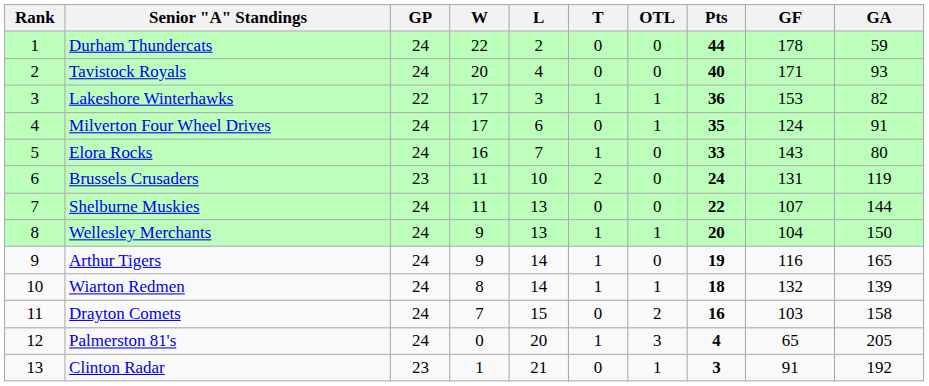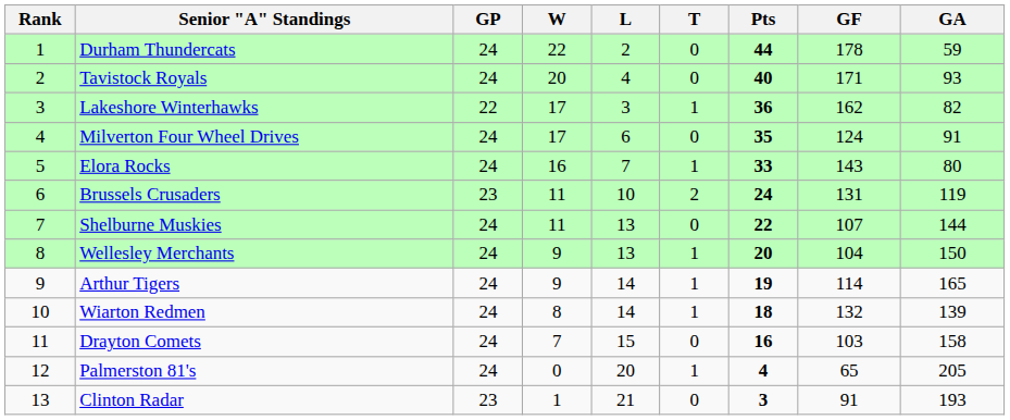- column: OTL | 0 | 0 | 1 | 1 | 0 | 0 | 0 | 1 | 0 | 1 | 2 | 3 | 1
Lakeshore Winterhawks | GF: 153 -> 162
Arthur Tigers | GF: 116 -> 114
Clinton Radar | GA: 192 -> 193
